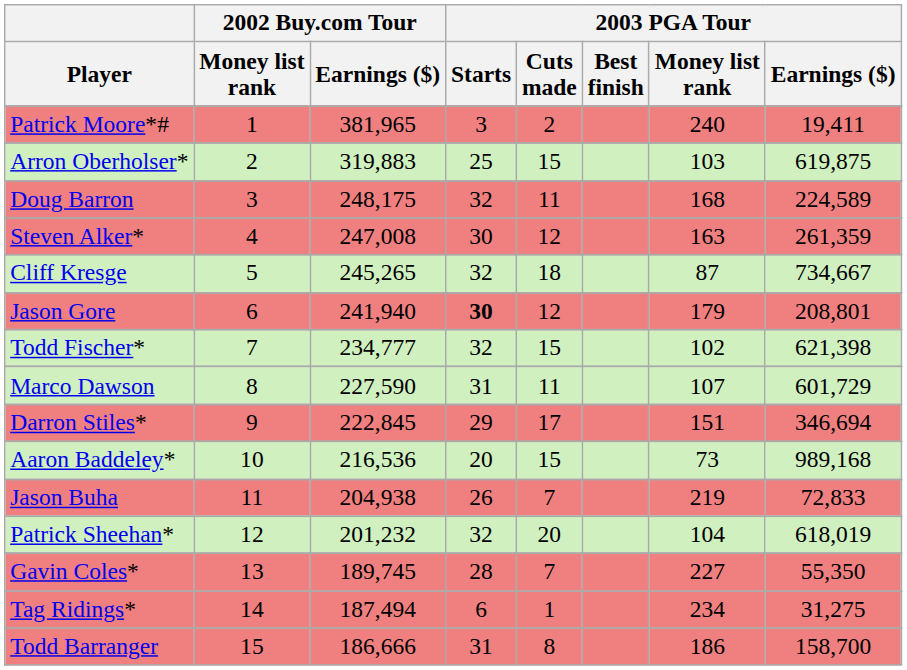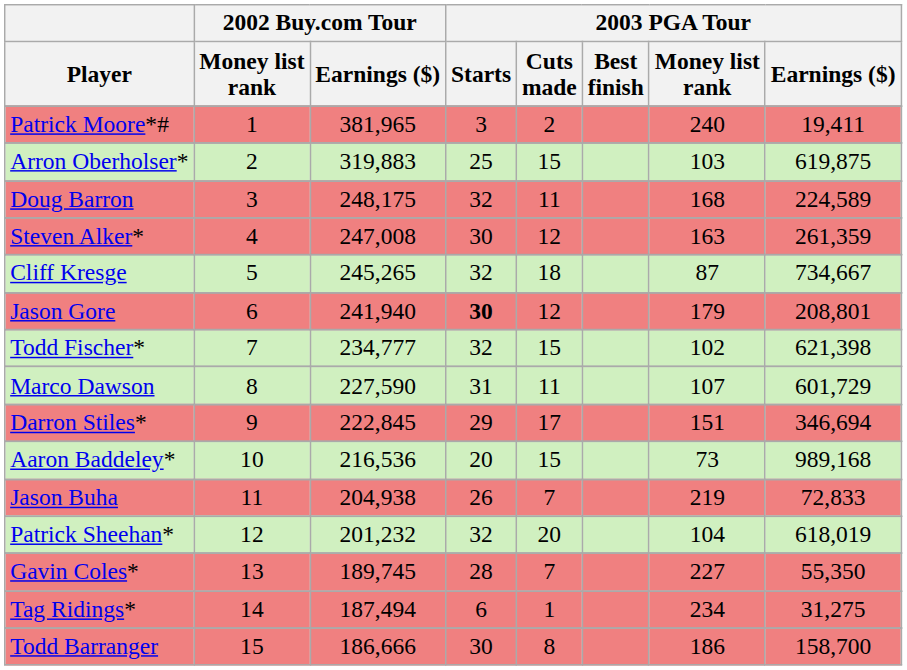Todd Barranger | 2003 PGA Tour / Starts: 31 -> 30
